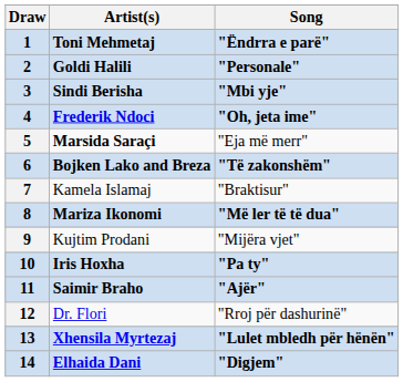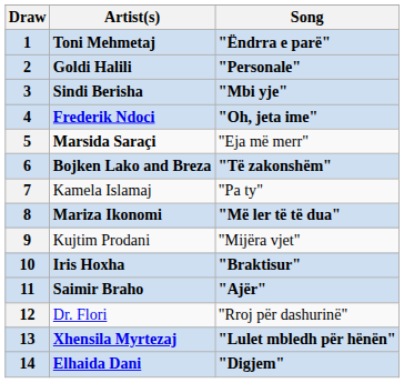7 | Song: "Braktisur" -> "Pa ty"
10 | Song: "Pa ty" -> "Braktisur"
